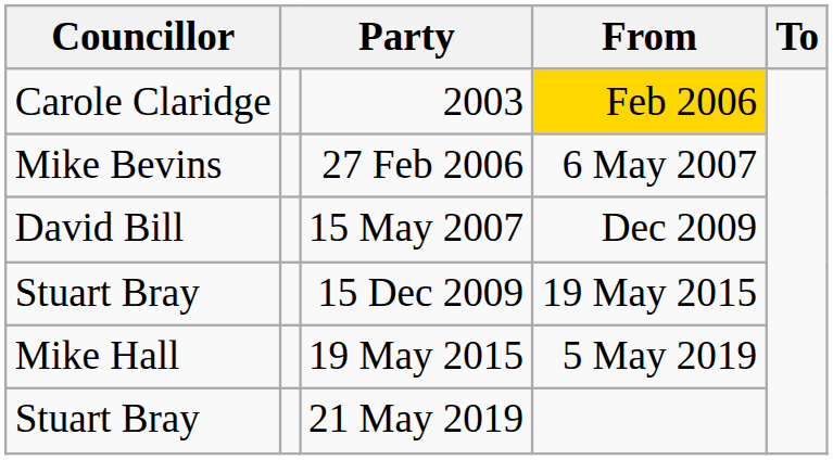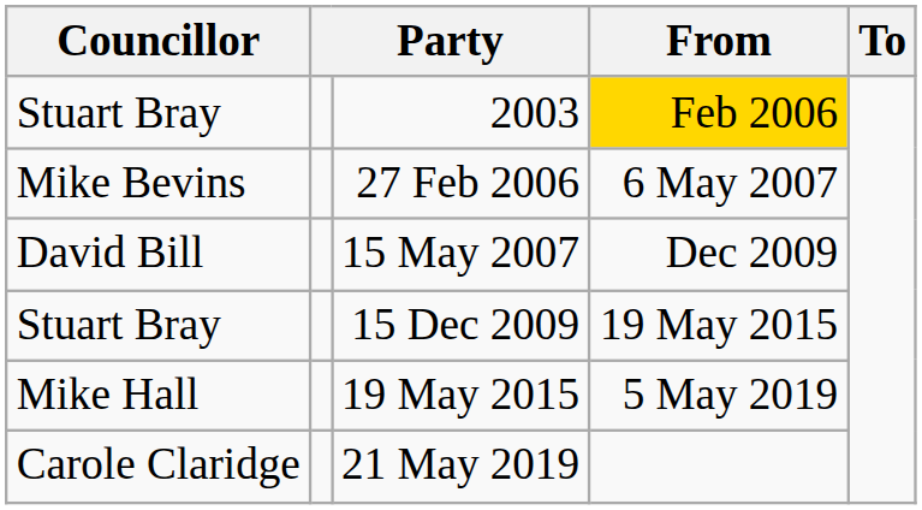2003 | Councillor: Carole Claridge -> Stuart Bray
21 May 2019 | Councillor: Stuart Bray -> Carole Claridge
